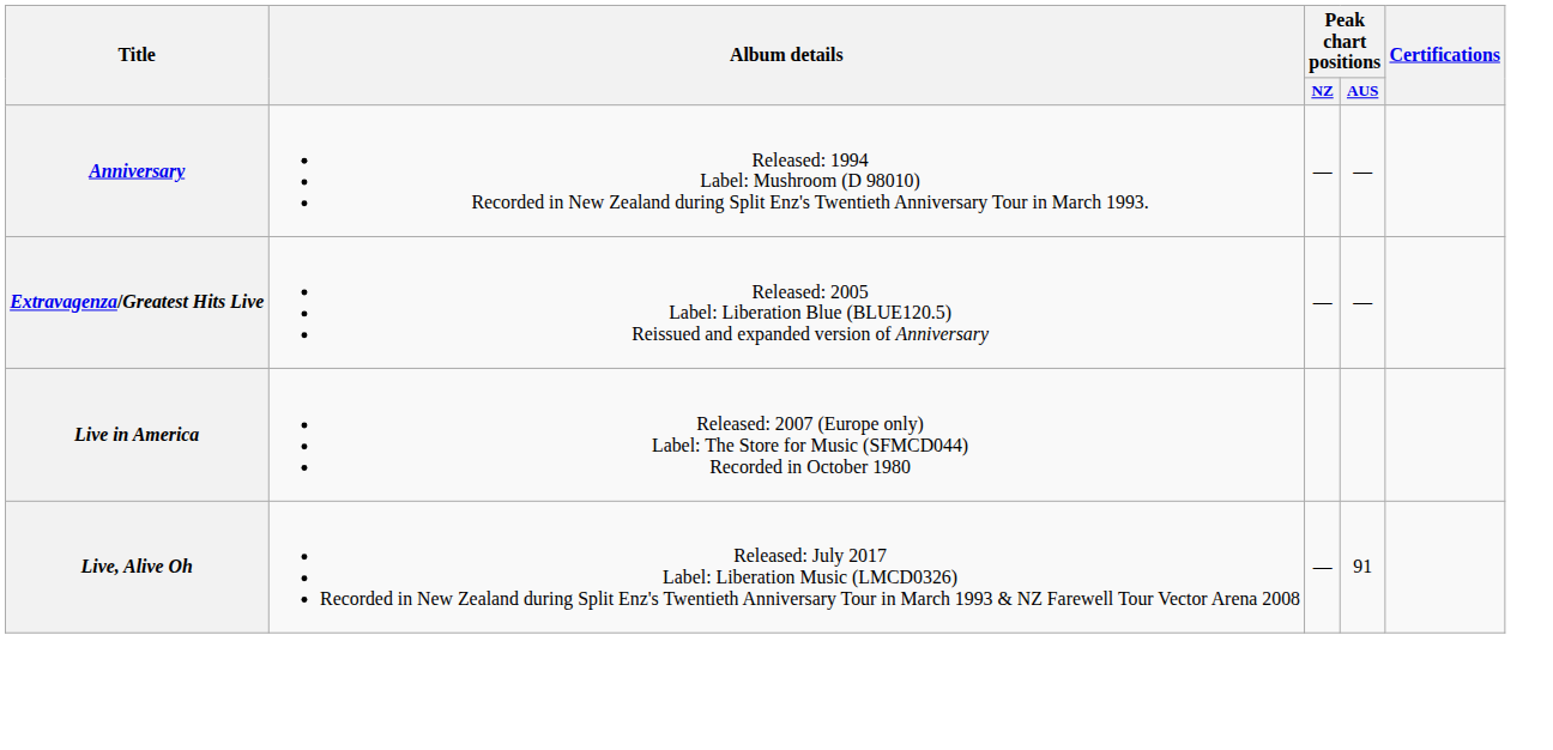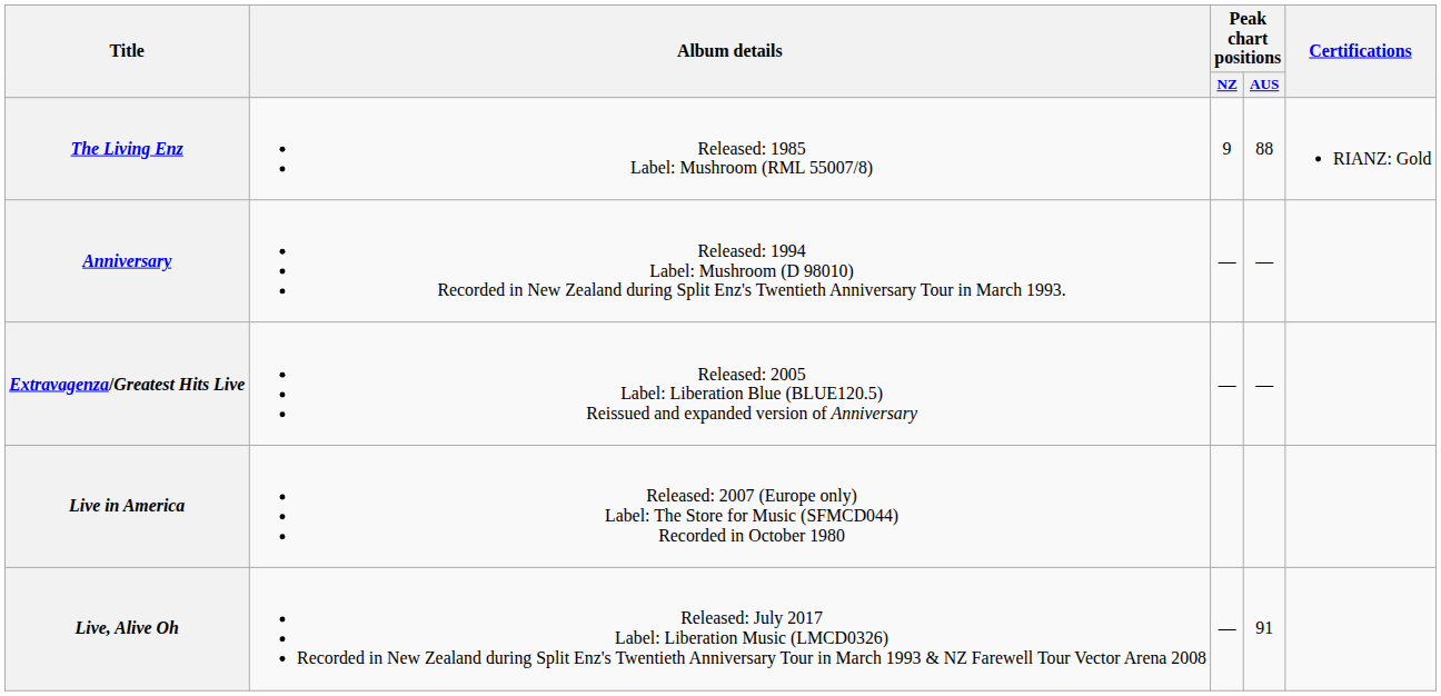+ row: The Living Enz | Released: 1985 Label: Mushroom (RML 55007/8) | 9 | 88 | RIANZ: Gold
